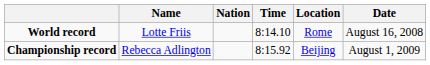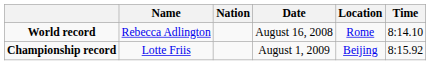columns swapped: Time <-> Date
World record | Name: Lotte Friis -> Rebecca Adlington
Championship record | Name: Rebecca Adlington -> Lotte Friis
